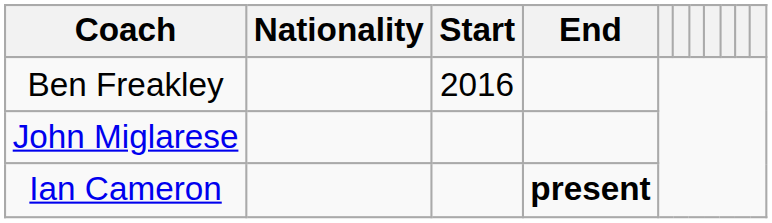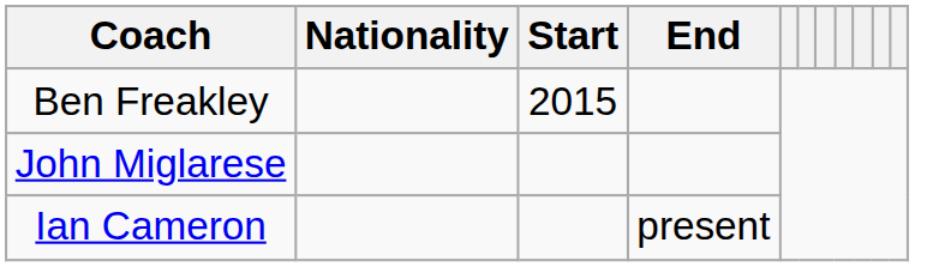Ben Freakley | Start: 2016 -> 2015
Ian Cameron | End: bold -> normal
